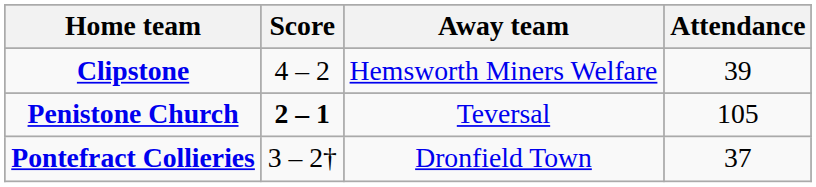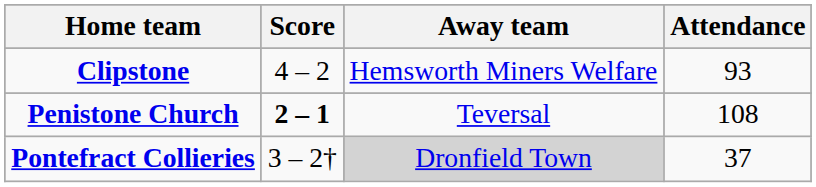Clipstone | Attendance: 39 -> 93
Penistone Church | Attendance: 105 -> 108
Pontefract Collieries | Away team: no background -> lightgrey background
